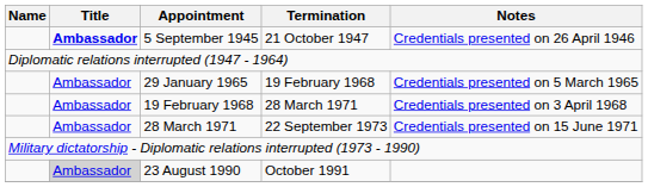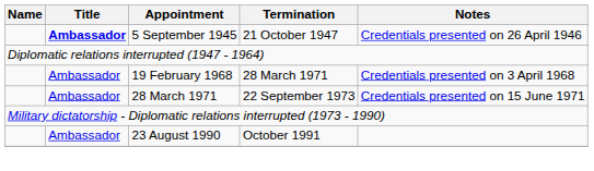- row: Ambassador | 29 January 1965 | 19 February 1968 | Credentials presented on 5 March 1965
23 August 1990 | Title: lightgrey background -> no background
